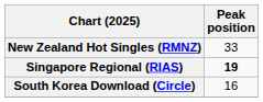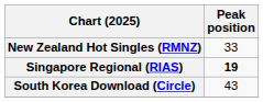South Korea Download (Circle) | Peak position: 16 -> 43
